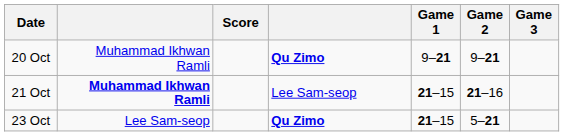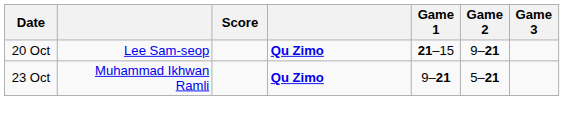20 Oct | column 2: Muhammad Ikhwan Ramli -> Lee Sam-seop
20 Oct | Game 1: 9–21 -> 21–15
- row: 21 Oct | Muhammad Ikhwan Ramli | Lee Sam-seop | 21–15 | 21–16
23 Oct | column 2: Lee Sam-seop -> Muhammad Ikhwan Ramli
23 Oct | Game 1: 21–15 -> 9–21
